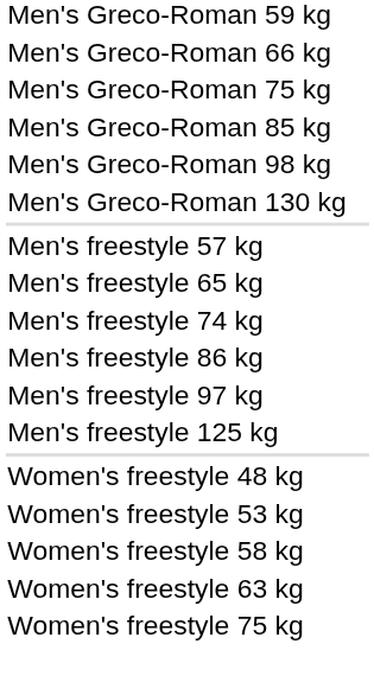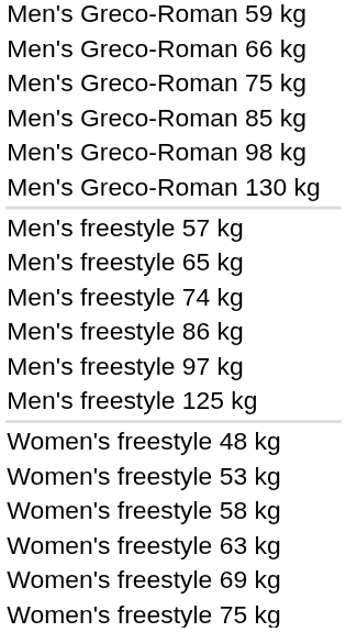+ row: Women's freestyle 69 kg
